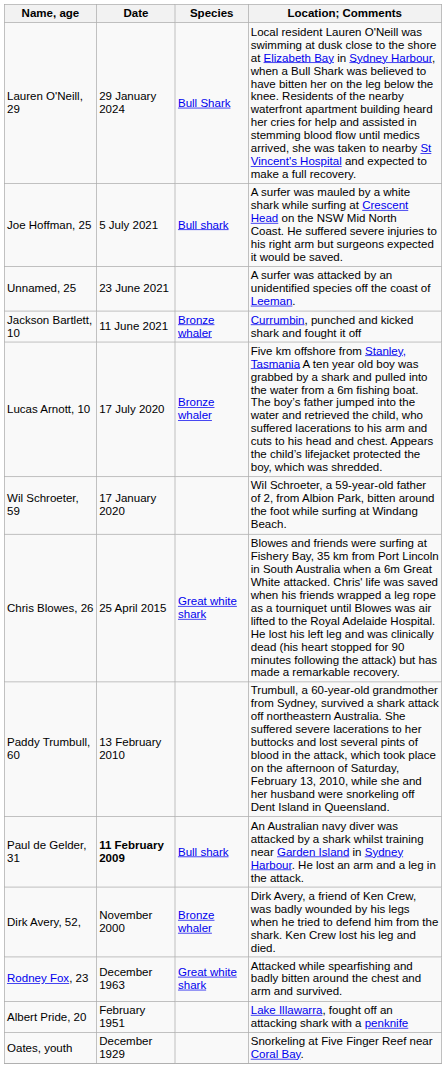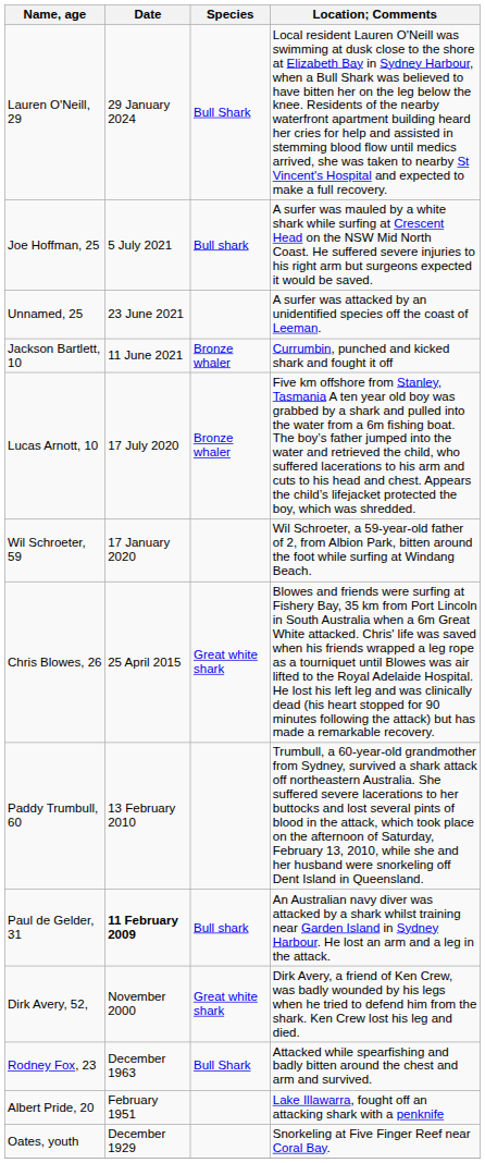Dirk Avery, 52, | Species: Bronze whaler -> Great white shark
Rodney Fox, 23 | Species: Great white shark -> Bull Shark
